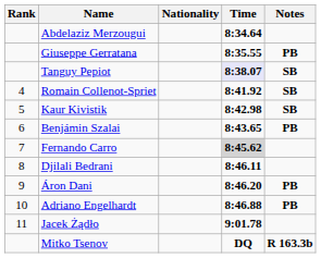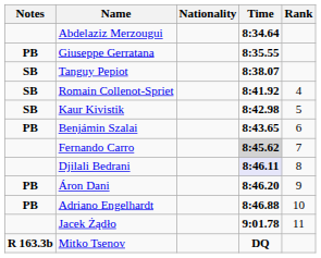columns swapped: Rank <-> Notes
Tanguy Pepiot | Time: lavender background -> no background
Djilali Bedrani | Time: no background -> lavender background
